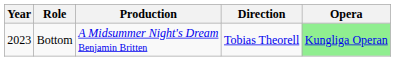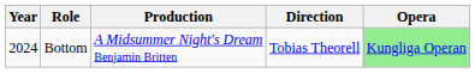Bottom | Year: 2023 -> 2024
